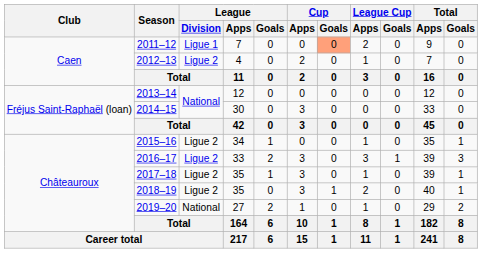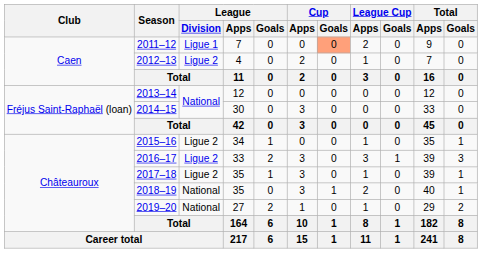2018–19 | League / Division: Ligue 2 -> National
